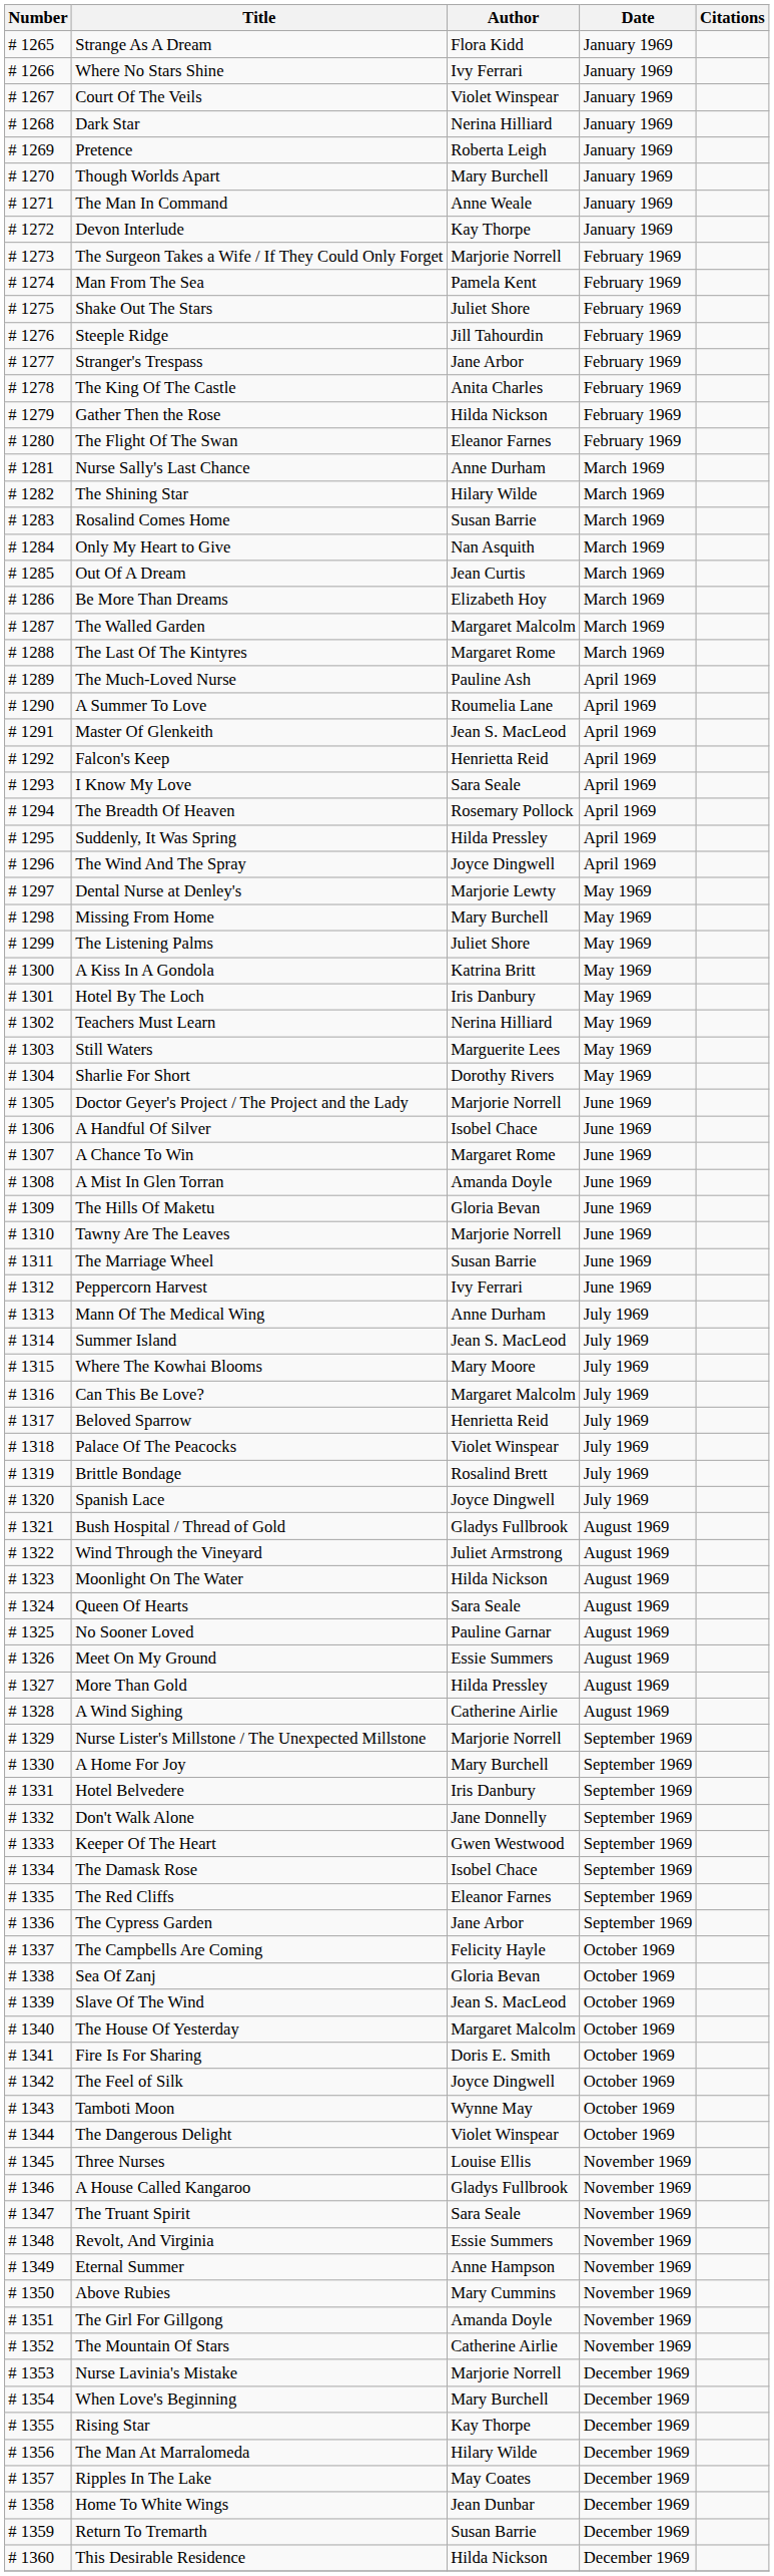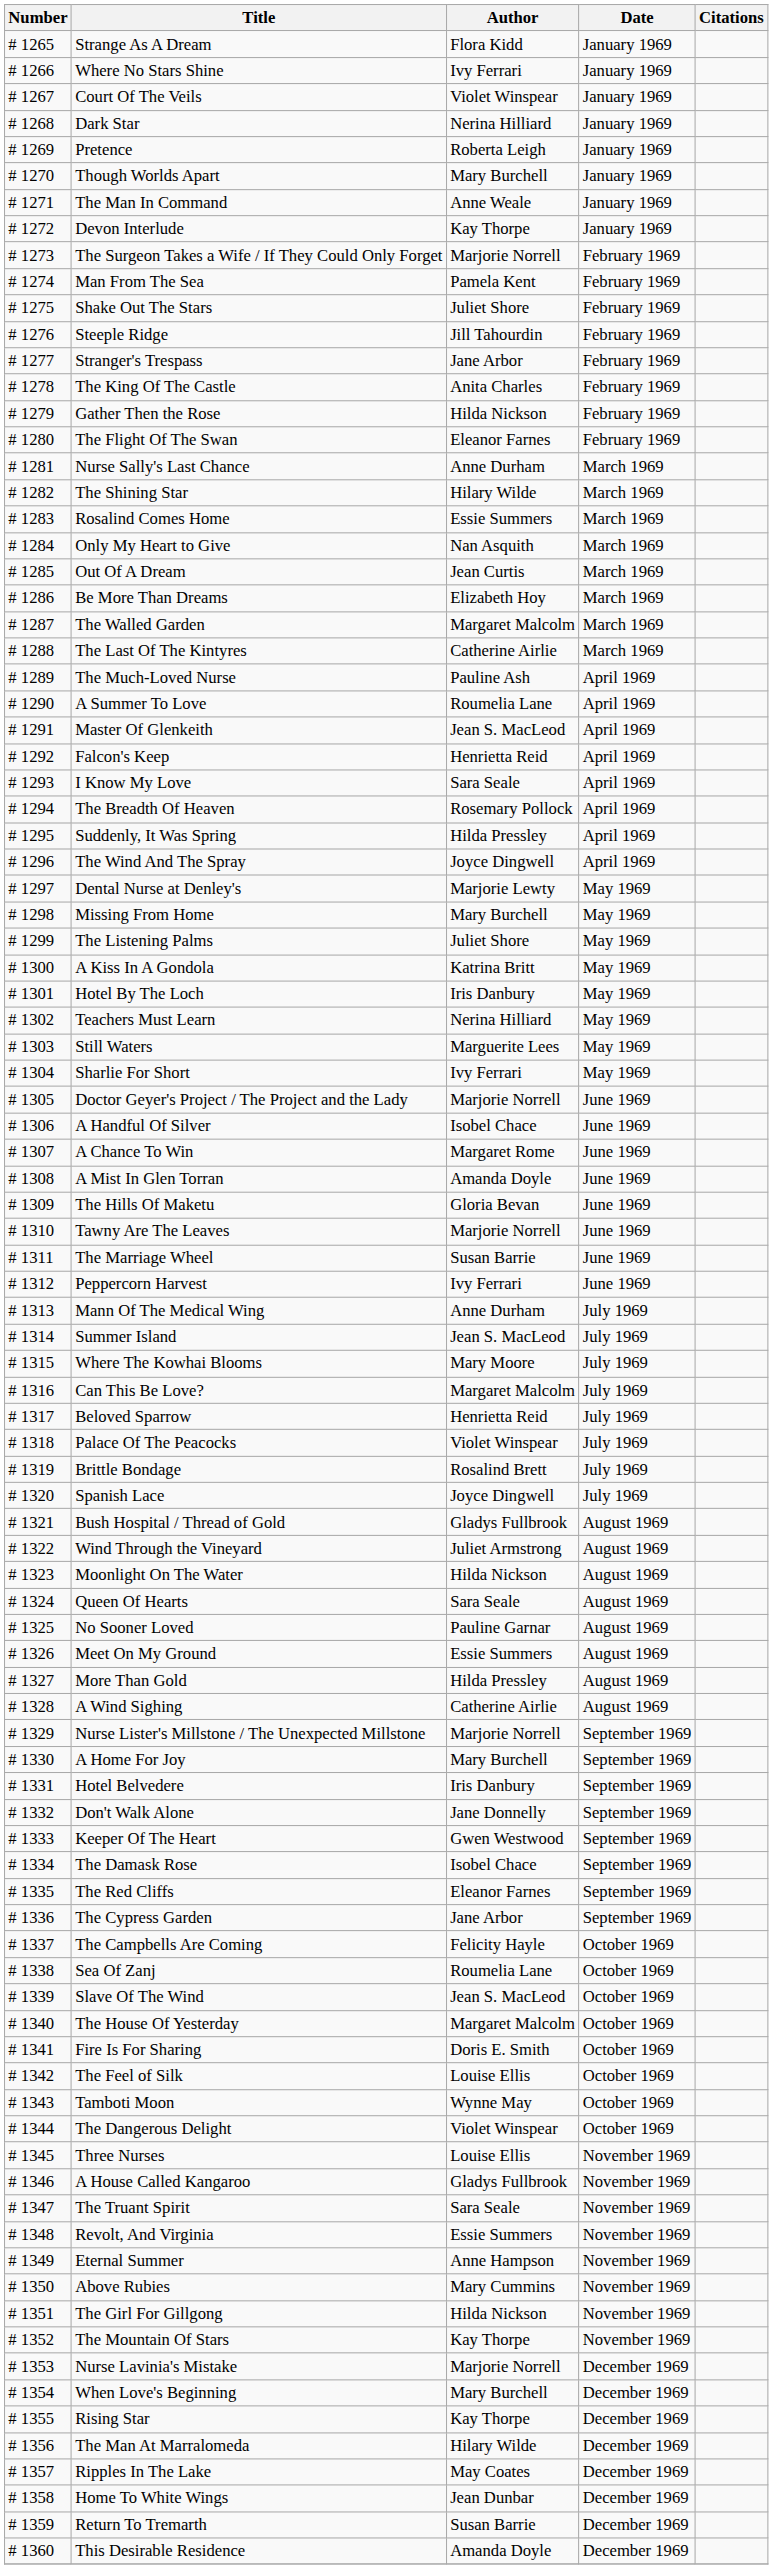Rosalind Comes Home | Author: Susan Barrie -> Essie Summers
The Last Of The Kintyres | Author: Margaret Rome -> Catherine Airlie
Sharlie For Short | Author: Dorothy Rivers -> Ivy Ferrari
Sea Of Zanj | Author: Gloria Bevan -> Roumelia Lane
The Feel of Silk | Author: Joyce Dingwell -> Louise Ellis
The Girl For Gillgong | Author: Amanda Doyle -> Hilda Nickson
The Mountain Of Stars | Author: Catherine Airlie -> Kay Thorpe
This Desirable Residence | Author: Hilda Nickson -> Amanda Doyle
